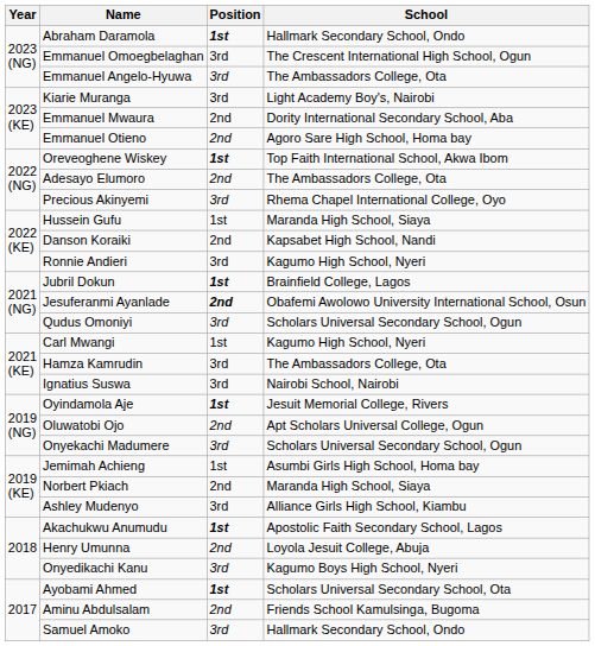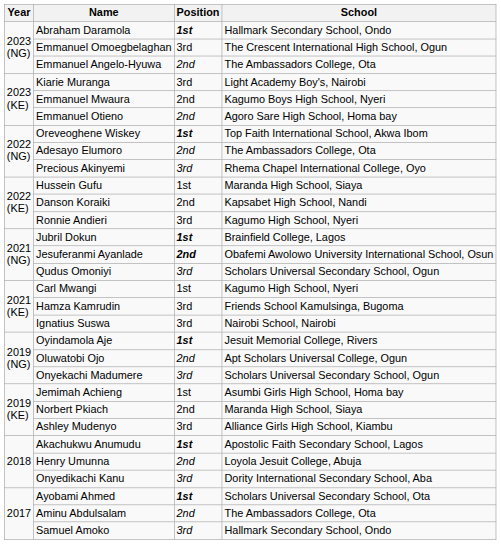Emmanuel Angelo-Hyuwa | Position: 3rd -> 2nd
Emmanuel Mwaura | School: Dority International Secondary School, Aba -> Kagumo Boys High School, Nyeri
Hamza Kamrudin | School: The Ambassadors College, Ota -> Friends School Kamulsinga, Bugoma
Onyedikachi Kanu | School: Kagumo Boys High School, Nyeri -> Dority International Secondary School, Aba
Aminu Abdulsalam | School: Friends School Kamulsinga, Bugoma -> The Ambassadors College, Ota
